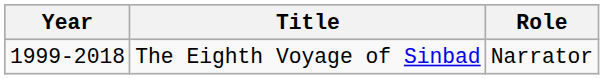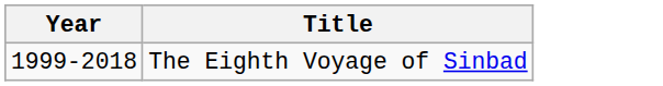- column: Role | Narrator
